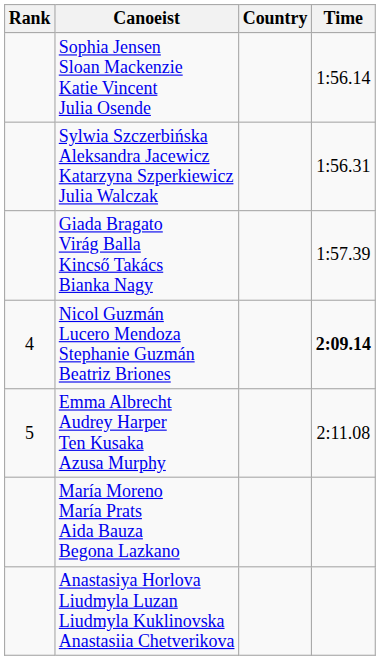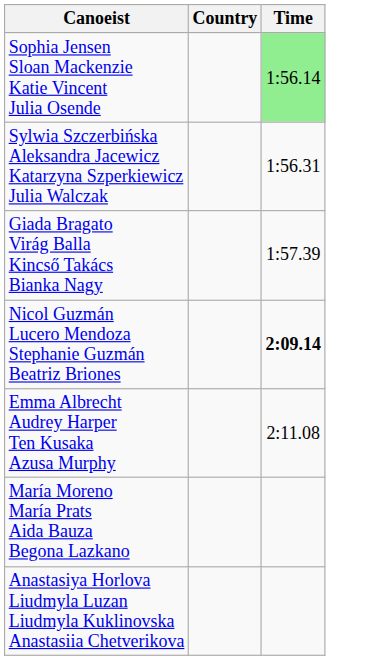- column: Rank | 4 | 5
Sophia Jensen Sloan Mackenzie Katie Vincent Julia Osende | Time: no background -> lightgreen background
